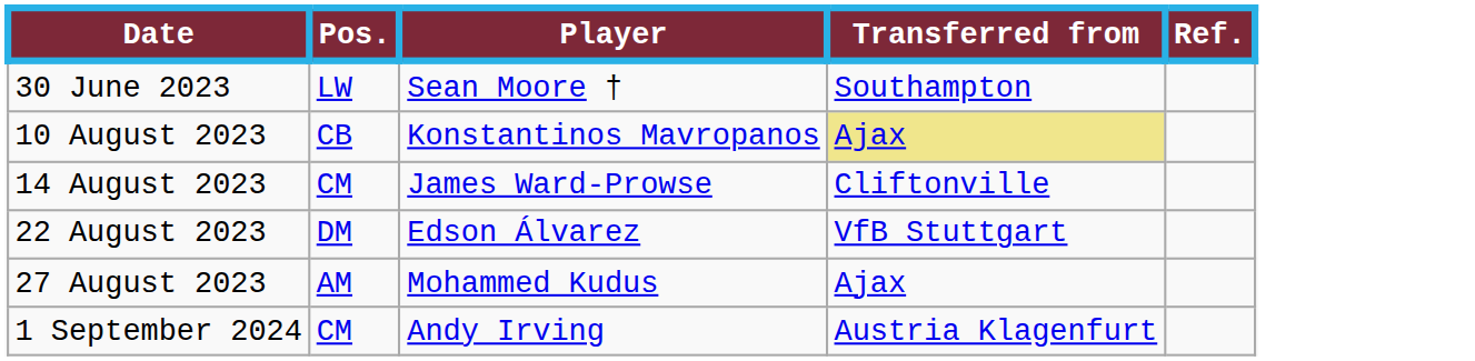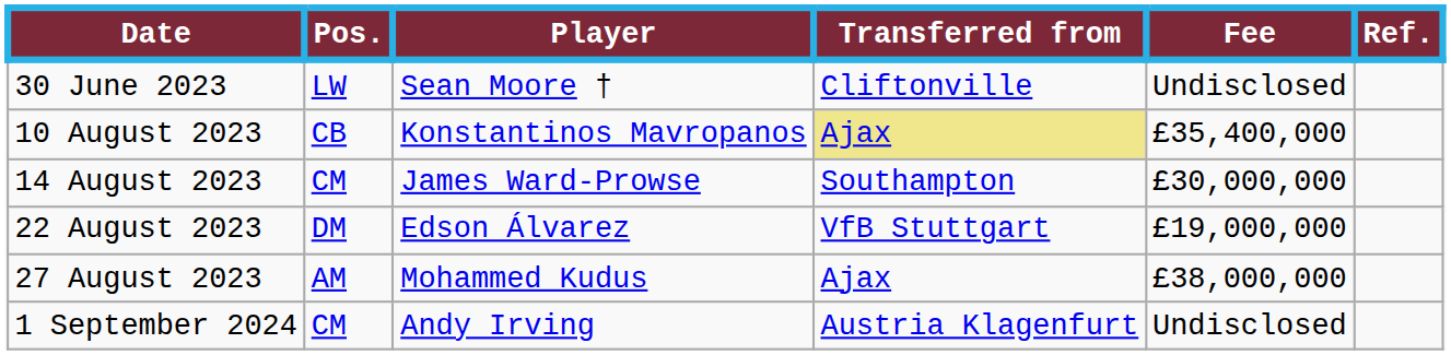+ column: Fee | Undisclosed | £35,400,000 | £30,000,000 | £19,000,000 | £38,000,000 | Undisclosed
30 June 2023 | Transferred from: Southampton -> Cliftonville
14 August 2023 | Transferred from: Cliftonville -> Southampton
